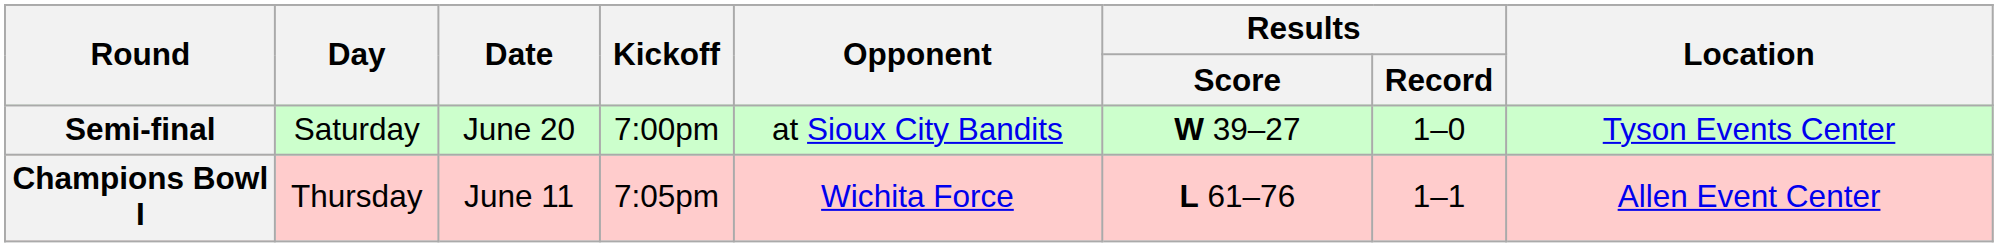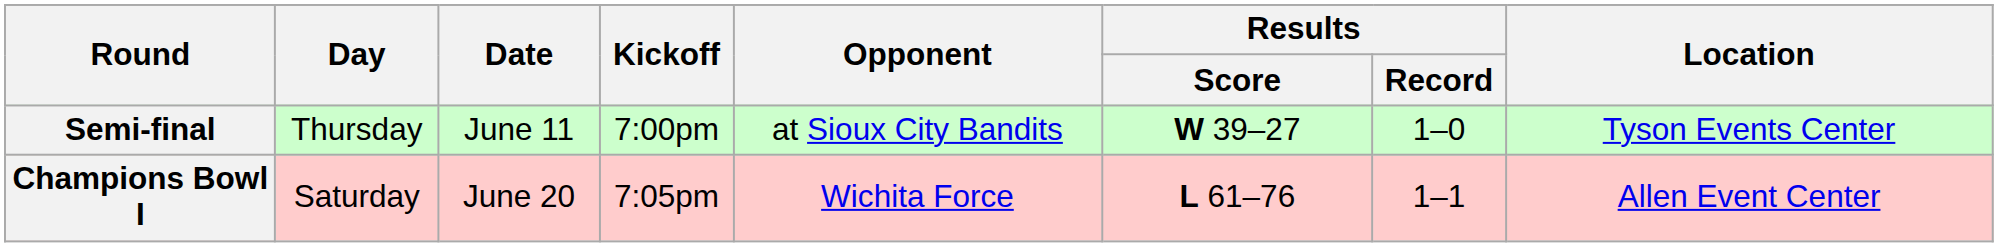Semi-final | Day: Saturday -> Thursday
Semi-final | Date: June 20 -> June 11
Champions Bowl I | Day: Thursday -> Saturday
Champions Bowl I | Date: June 11 -> June 20
